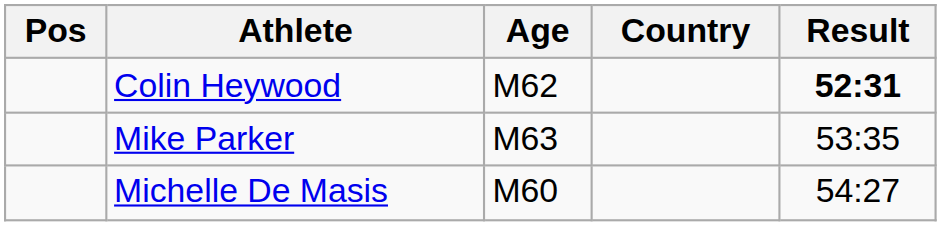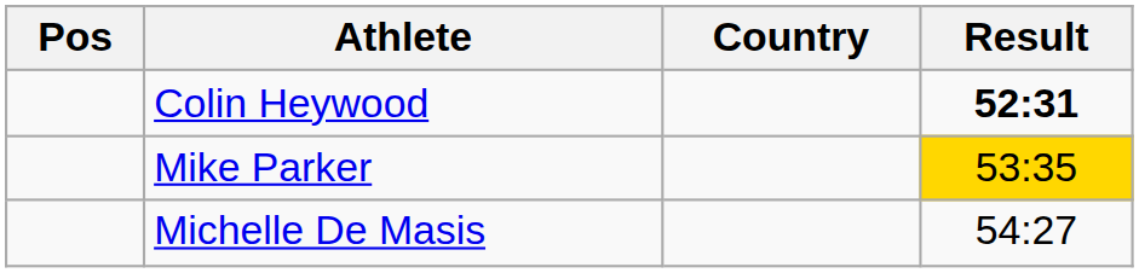- column: Age | M62 | M63 | M60
Mike Parker | Result: no background -> gold background
